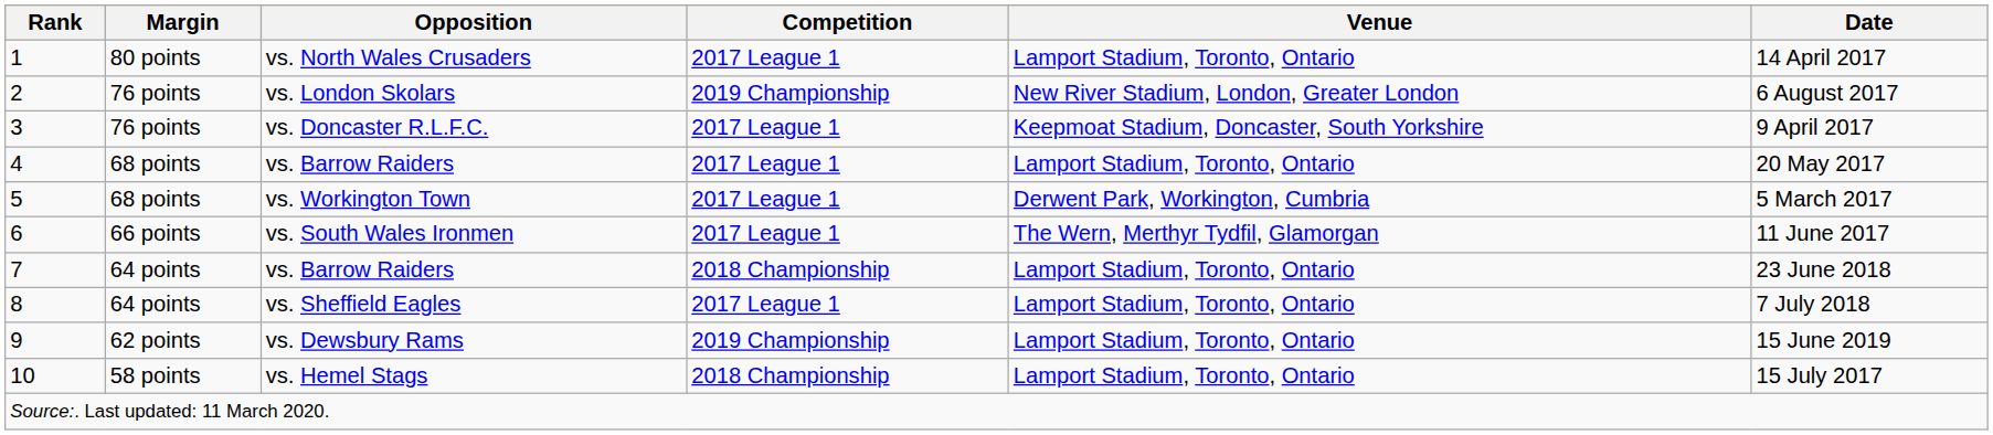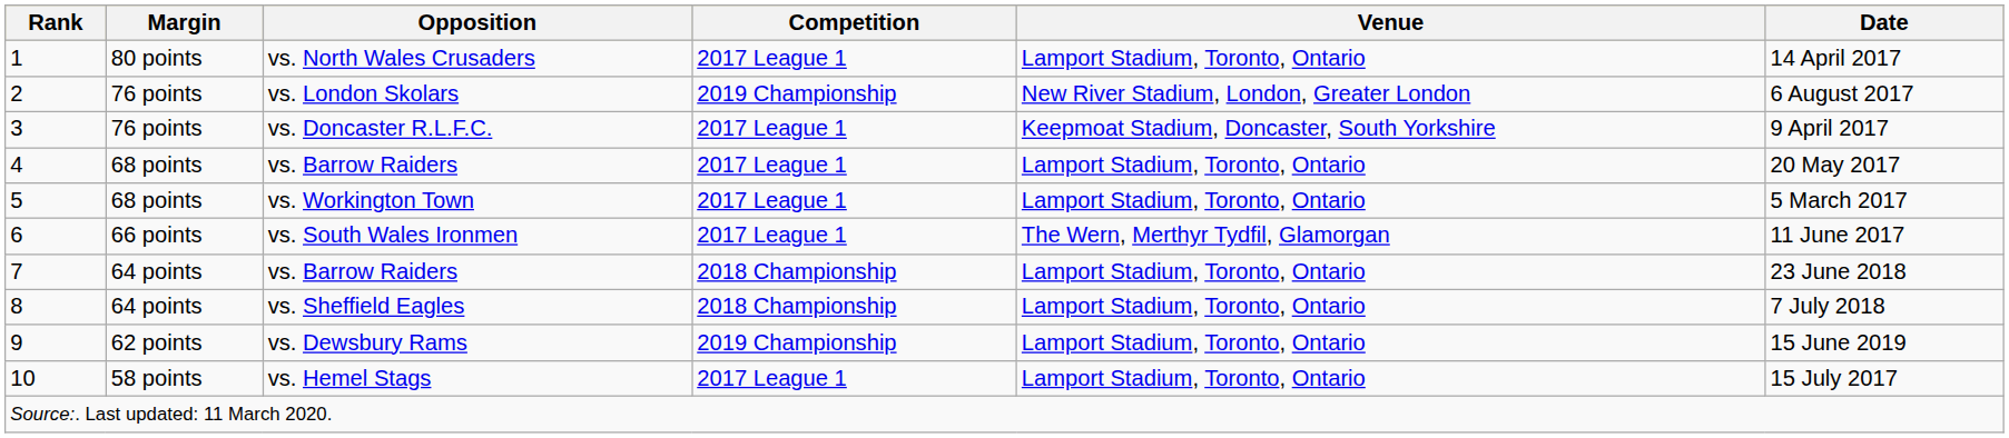vs. Workington Town | Venue: Derwent Park, Workington, Cumbria -> Lamport Stadium, Toronto, Ontario
vs. Sheffield Eagles | Competition: 2017 League 1 -> 2018 Championship
vs. Hemel Stags | Competition: 2018 Championship -> 2017 League 1
